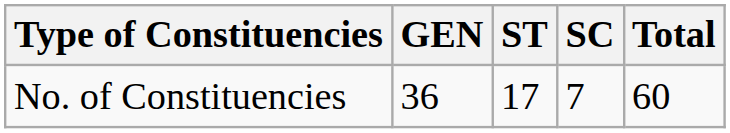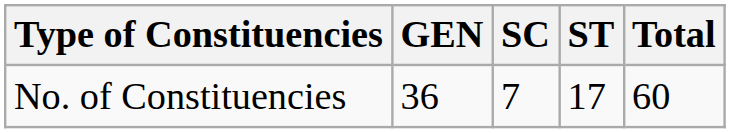columns swapped: SC <-> ST
